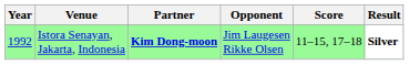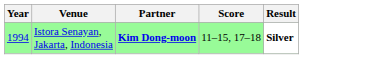- column: Opponent | Jim Laugesen Rikke Olsen
Istora Senayan, Jakarta, Indonesia | Year: 1992 -> 1994
